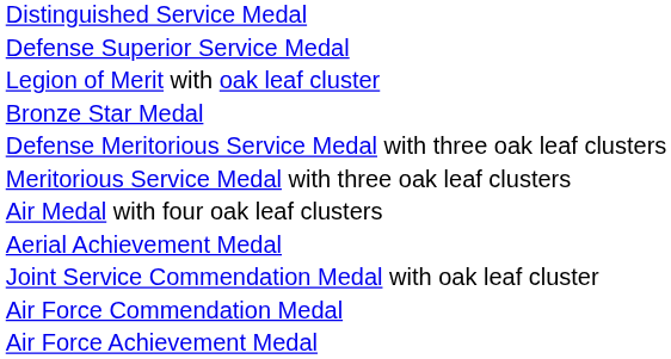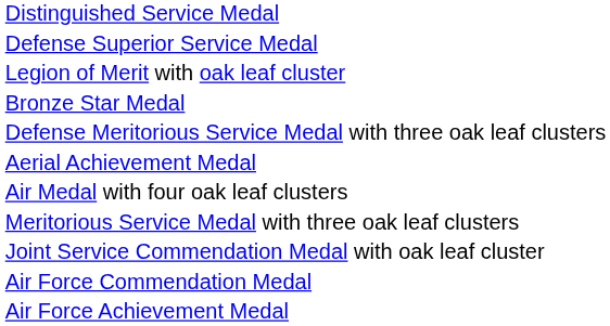rows swapped: Meritorious Service Medal with three oak leaf clusters <-> Aerial Achievement Medal
